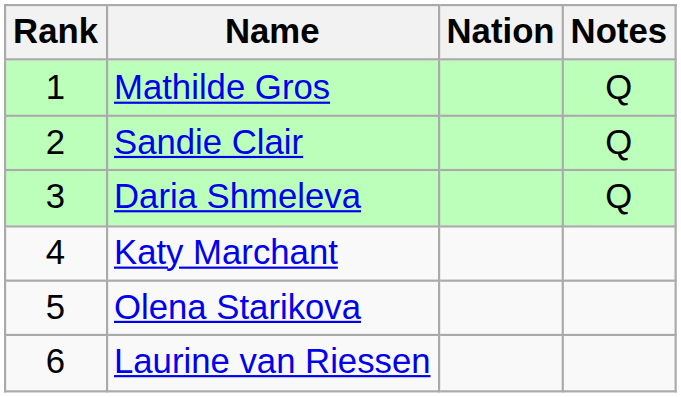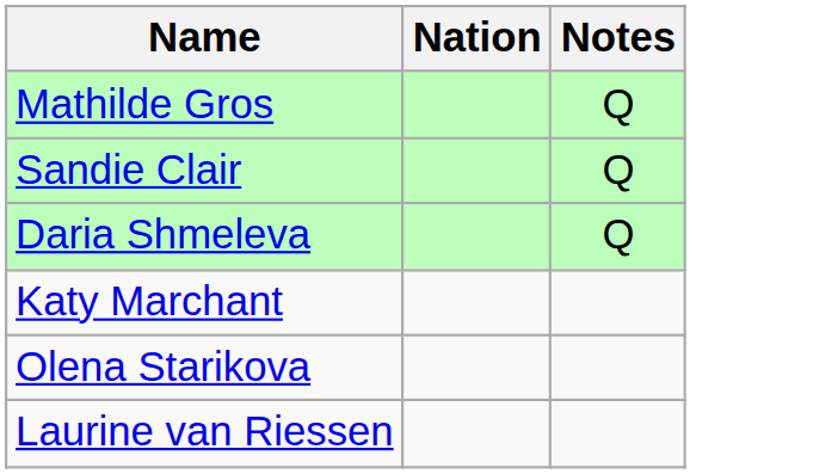- column: Rank | 1 | 2 | 3 | 4 | 5 | 6
